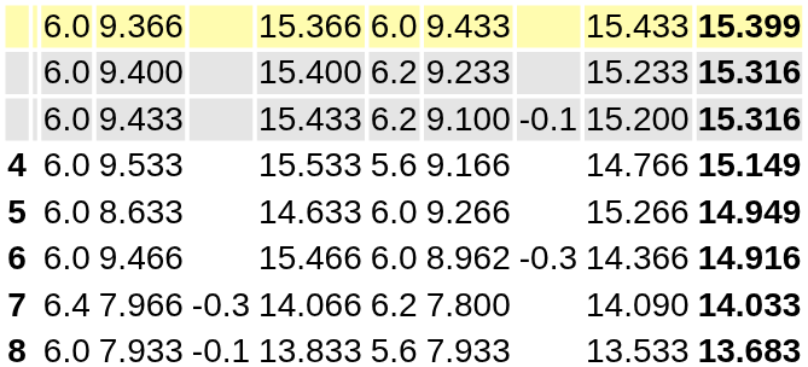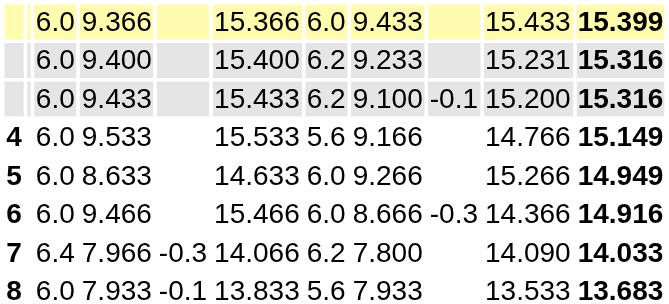9.400 | column 10: 15.233 -> 15.231
9.466 | column 8: 8.962 -> 8.666
